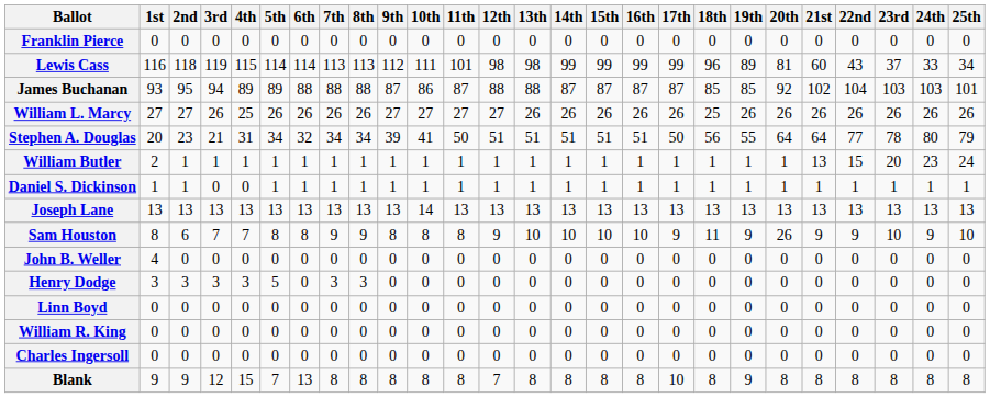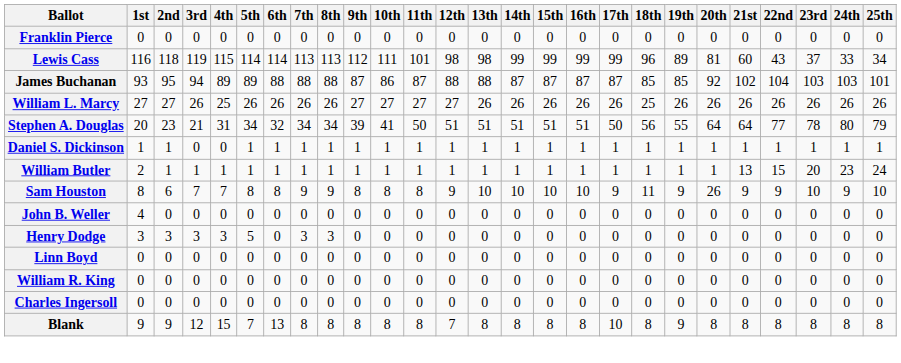rows swapped: William Butler <-> Daniel S. Dickinson
- row: Joseph Lane | 13 | 13 | 13 | 13 | 13 | 13 | 13 | 13 | 13 | 14 | 13 | 13 | 13 | 13 | 13 | 13 | 13 | 13 | 13 | 13 | 13 | 13 | 13 | 13 | 13
